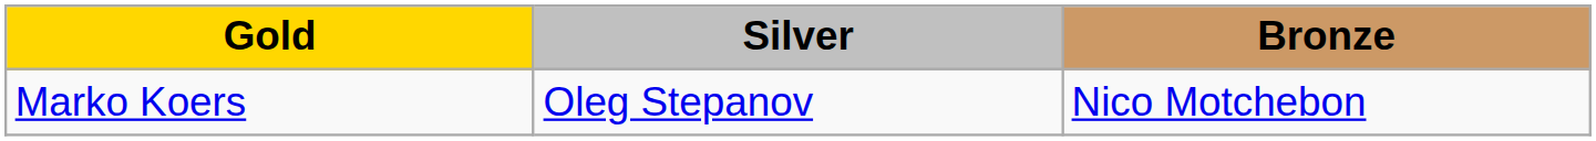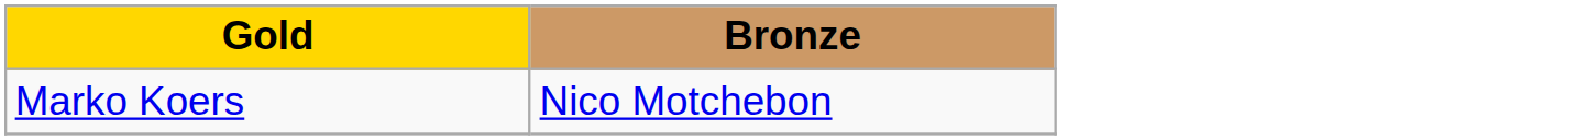- column: Silver | Oleg Stepanov
